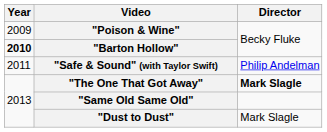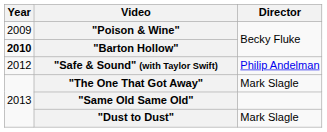"Safe & Sound" (with Taylor Swift) | Year: 2011 -> 2012
"The One That Got Away" | Director: bold -> normal
